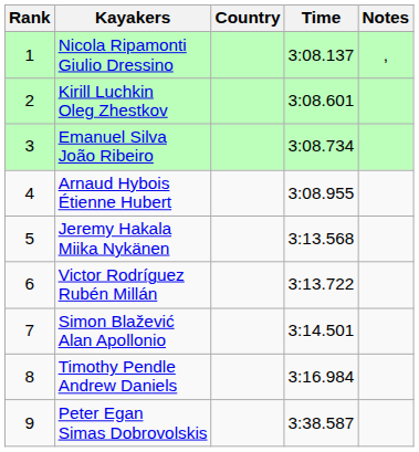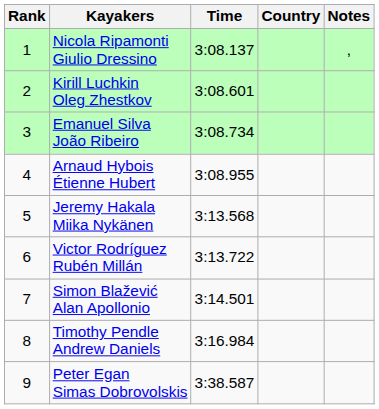columns swapped: Country <-> Time
